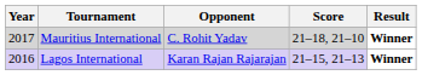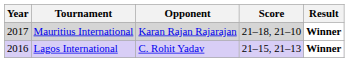Mauritius International | Opponent: C. Rohit Yadav -> Karan Rajan Rajarajan
Lagos International | Opponent: Karan Rajan Rajarajan -> C. Rohit Yadav
